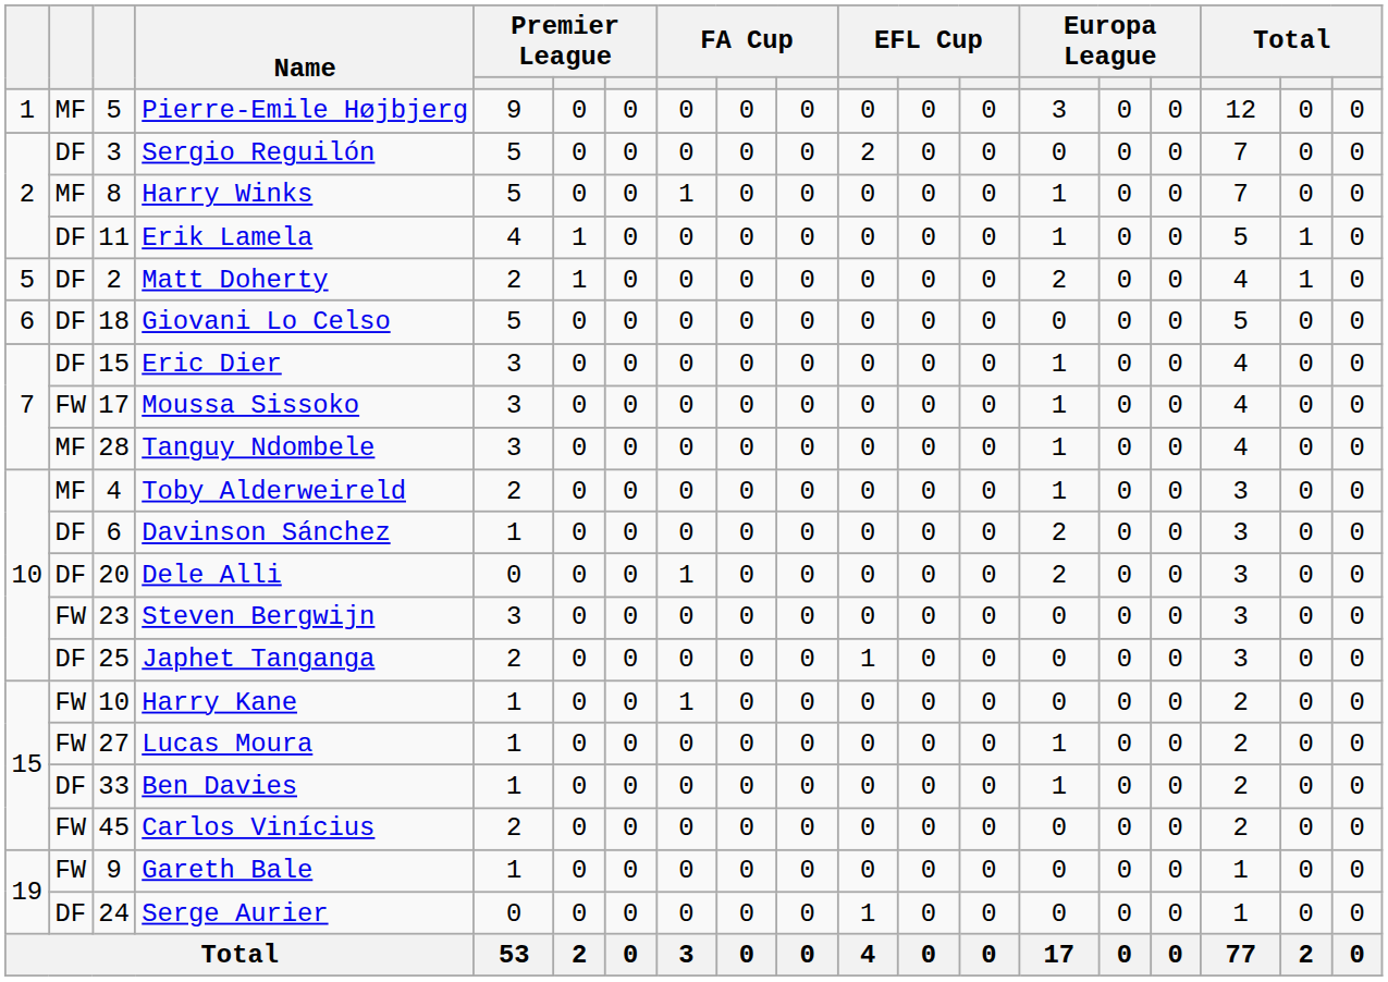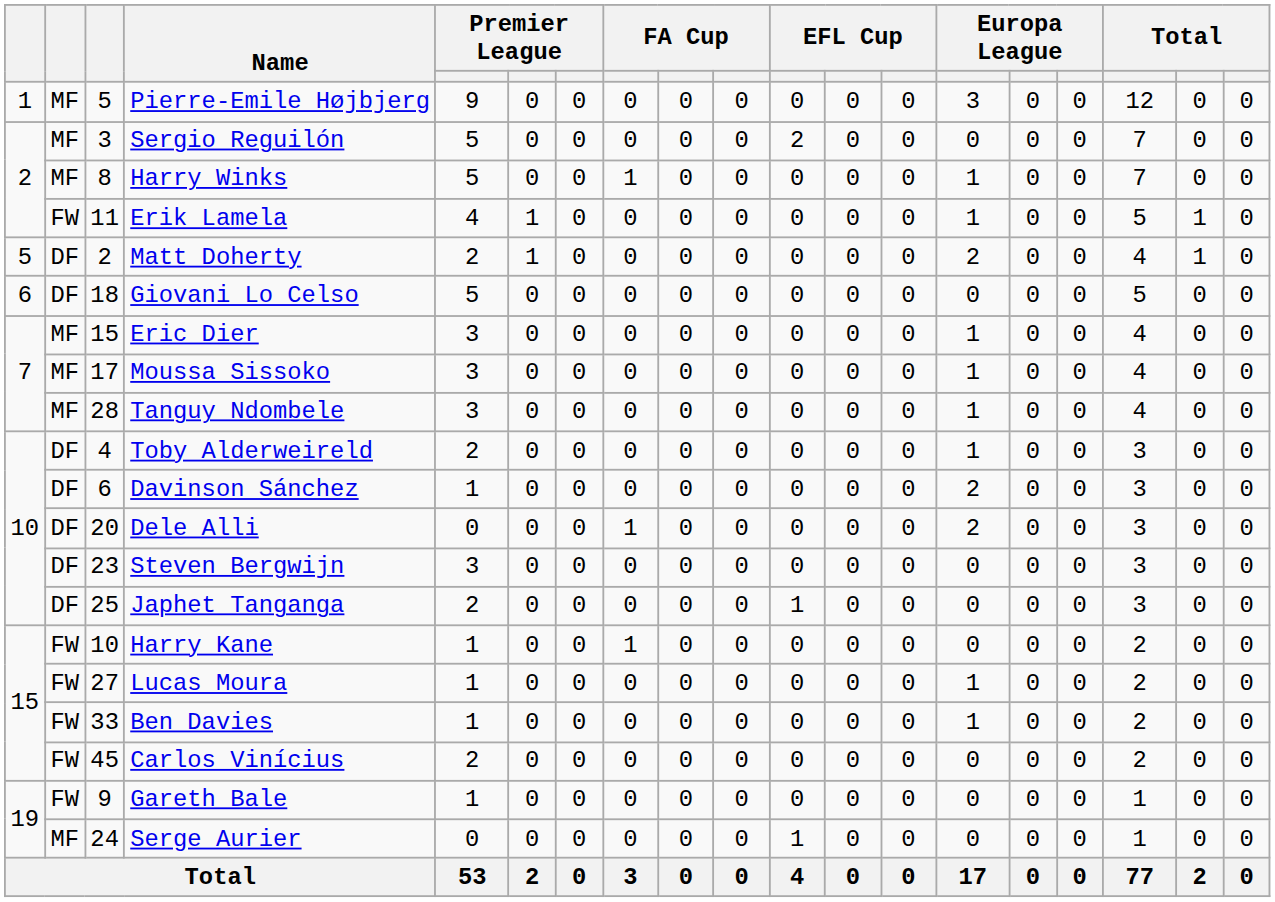Sergio Reguilón | column 2: DF -> MF
Erik Lamela | column 2: DF -> FW
Eric Dier | column 2: DF -> MF
Moussa Sissoko | column 2: FW -> MF
Toby Alderweireld | column 2: MF -> DF
Steven Bergwijn | column 2: FW -> DF
Ben Davies | column 2: DF -> FW
Serge Aurier | column 2: DF -> MF
